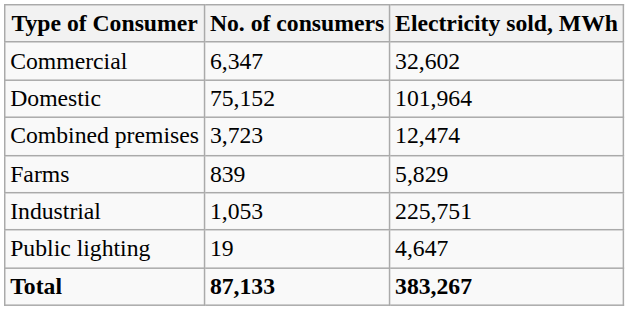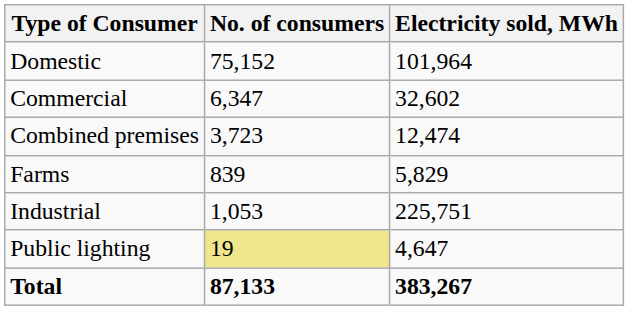rows swapped: Domestic <-> Commercial
Public lighting | No. of consumers: no background -> khaki background
